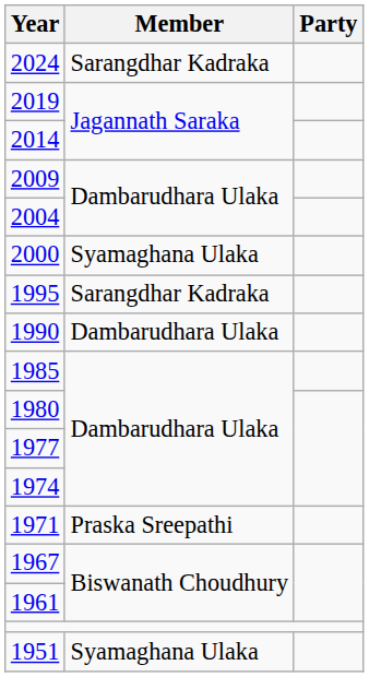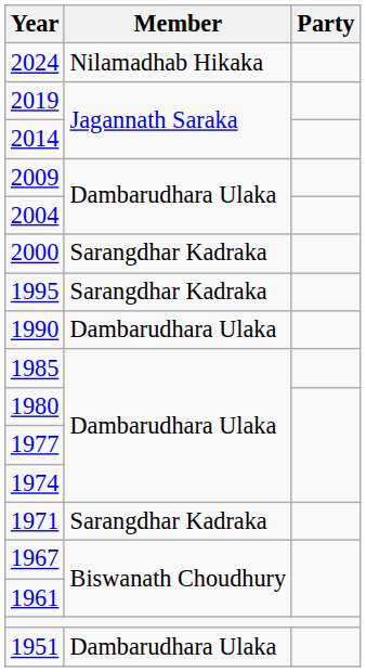2024 | Member: Sarangdhar Kadraka -> Nilamadhab Hikaka
2000 | Member: Syamaghana Ulaka -> Sarangdhar Kadraka
1971 | Member: Praska Sreepathi -> Sarangdhar Kadraka
1951 | Member: Syamaghana Ulaka -> Dambarudhara Ulaka
